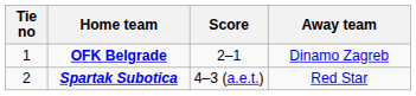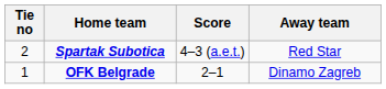rows swapped: OFK Belgrade <-> Spartak Subotica
